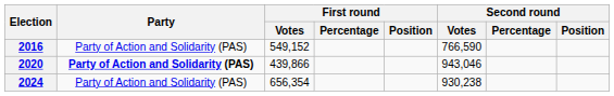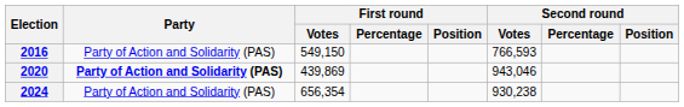2016 | First round / Votes: 549,152 -> 549,150
2016 | Second round / Votes: 766,590 -> 766,593
2020 | First round / Votes: 439,866 -> 439,869
